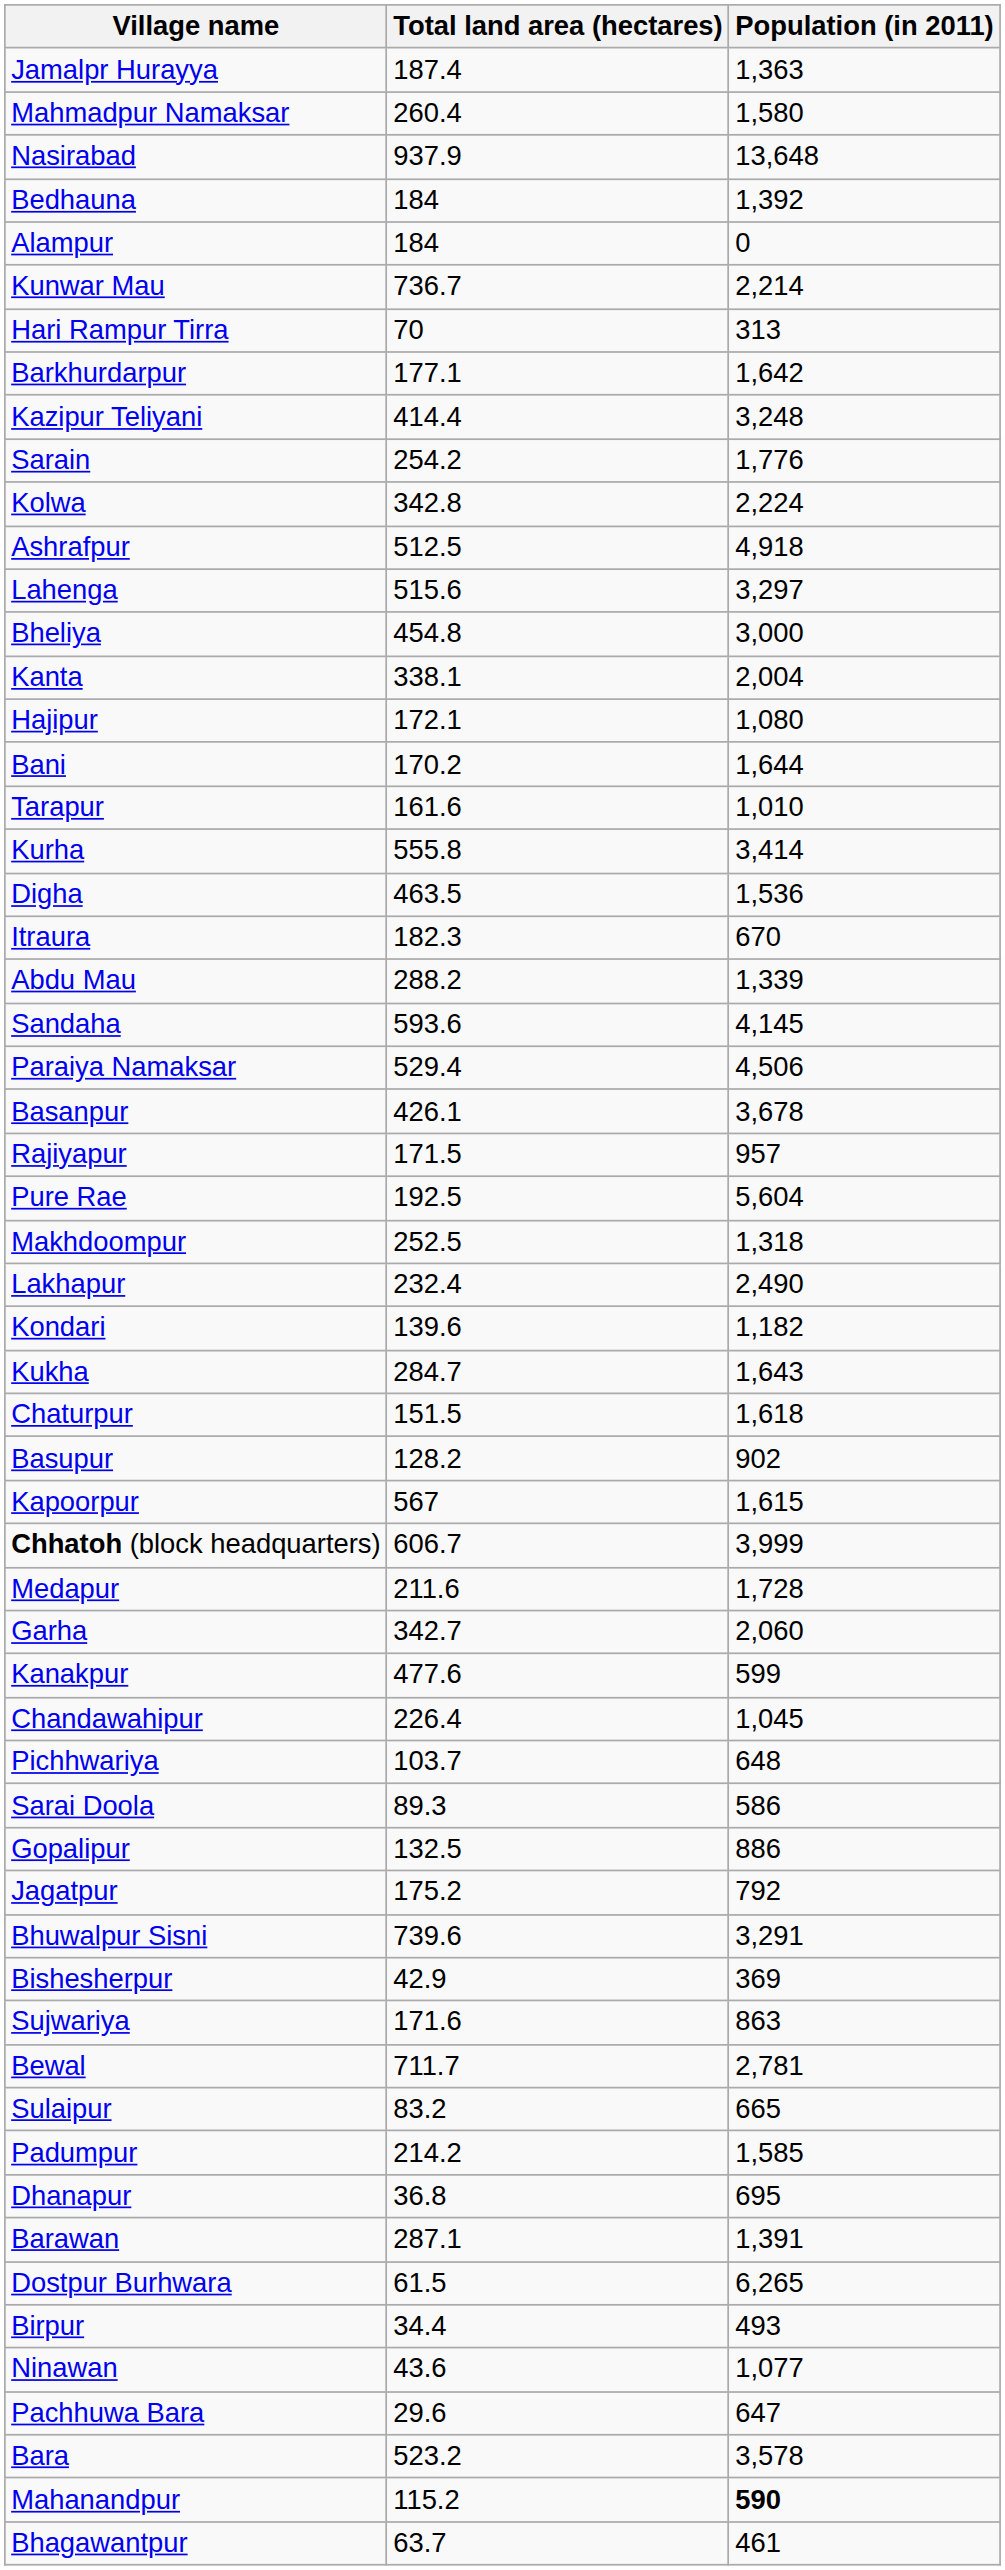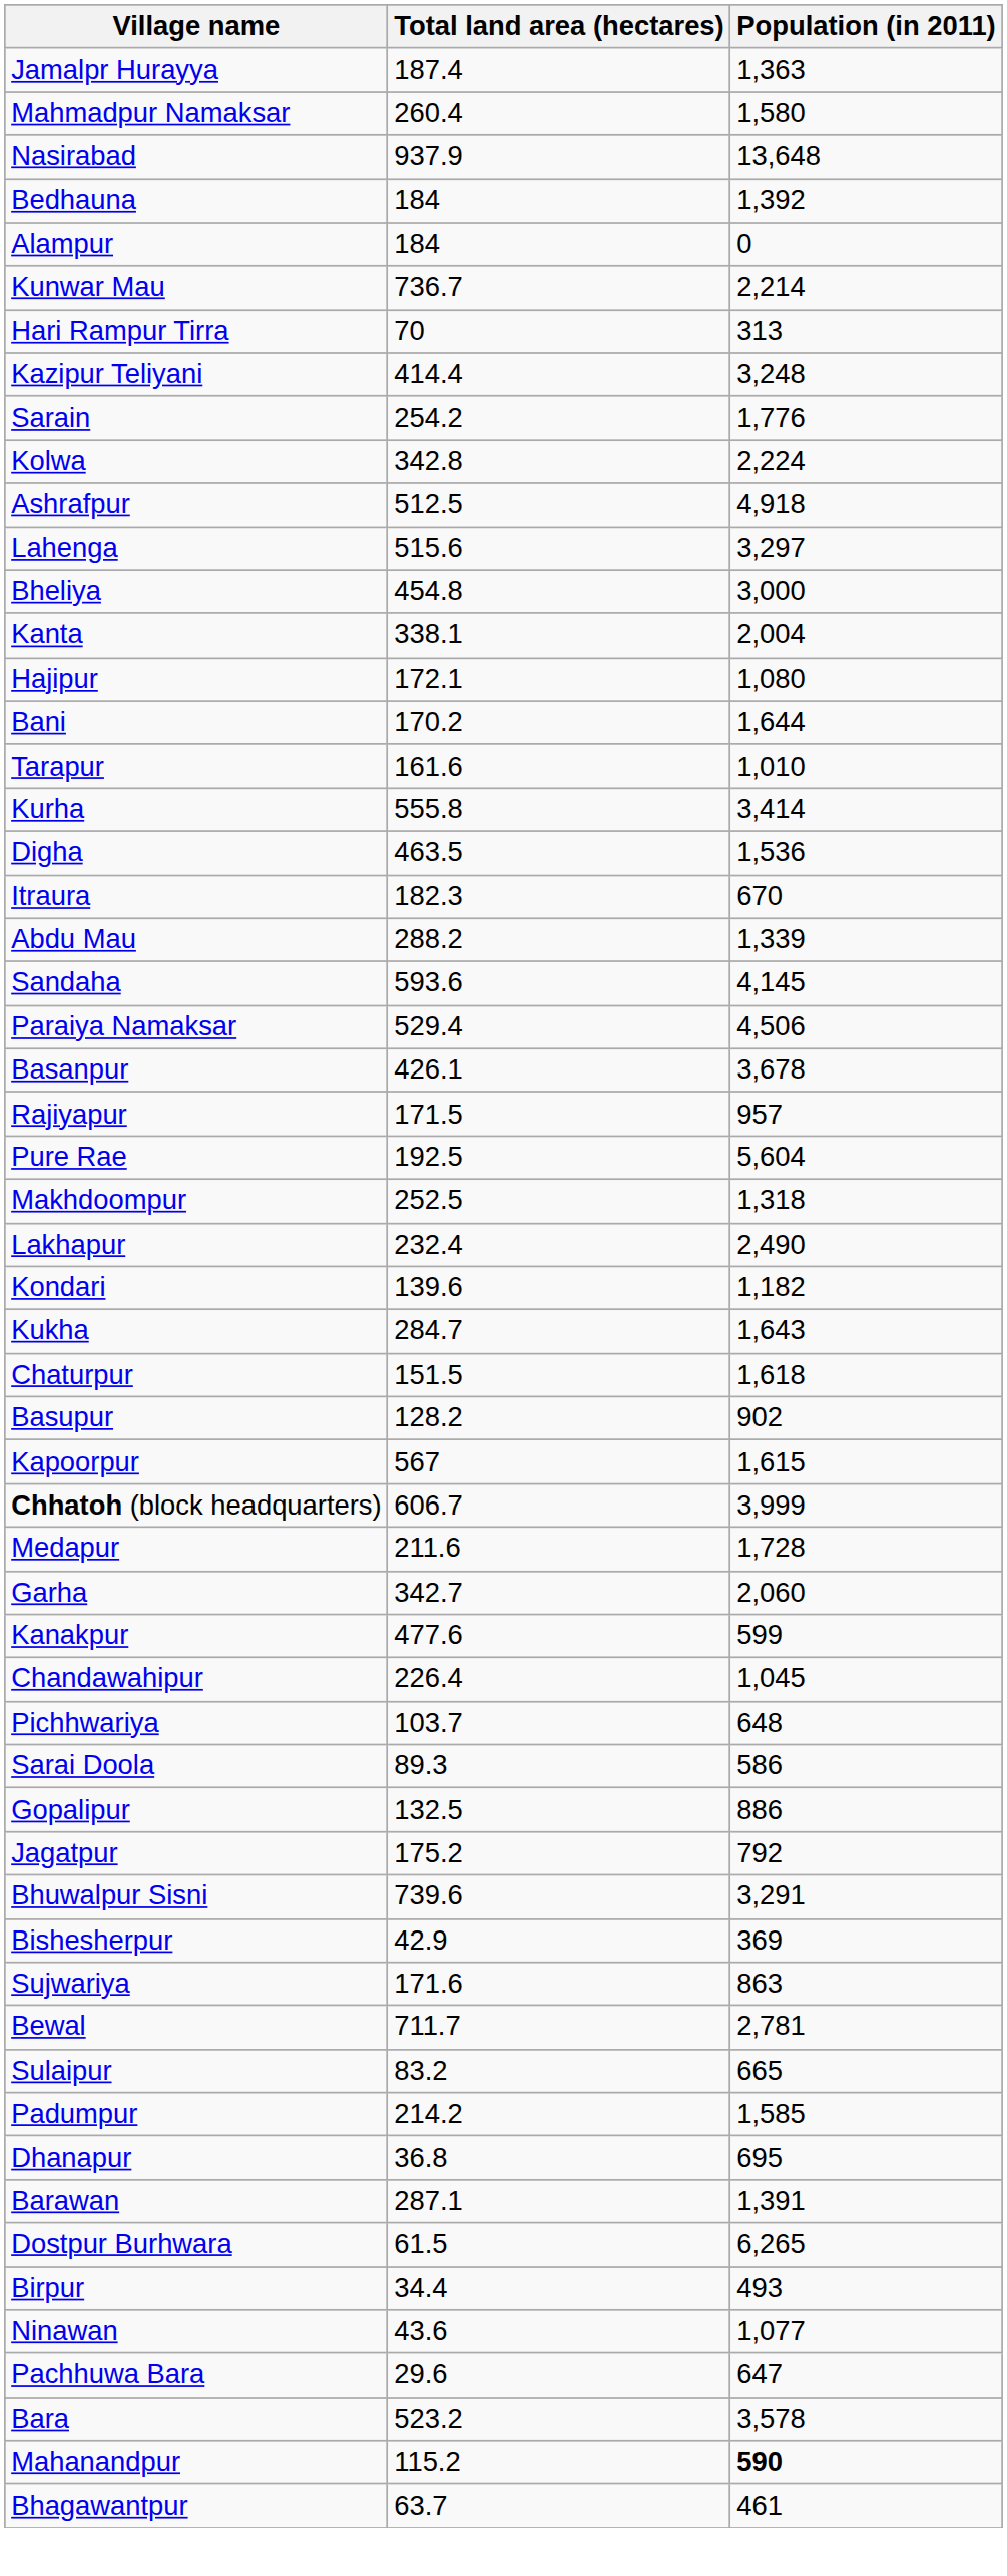- row: Barkhurdarpur | 177.1 | 1,642
